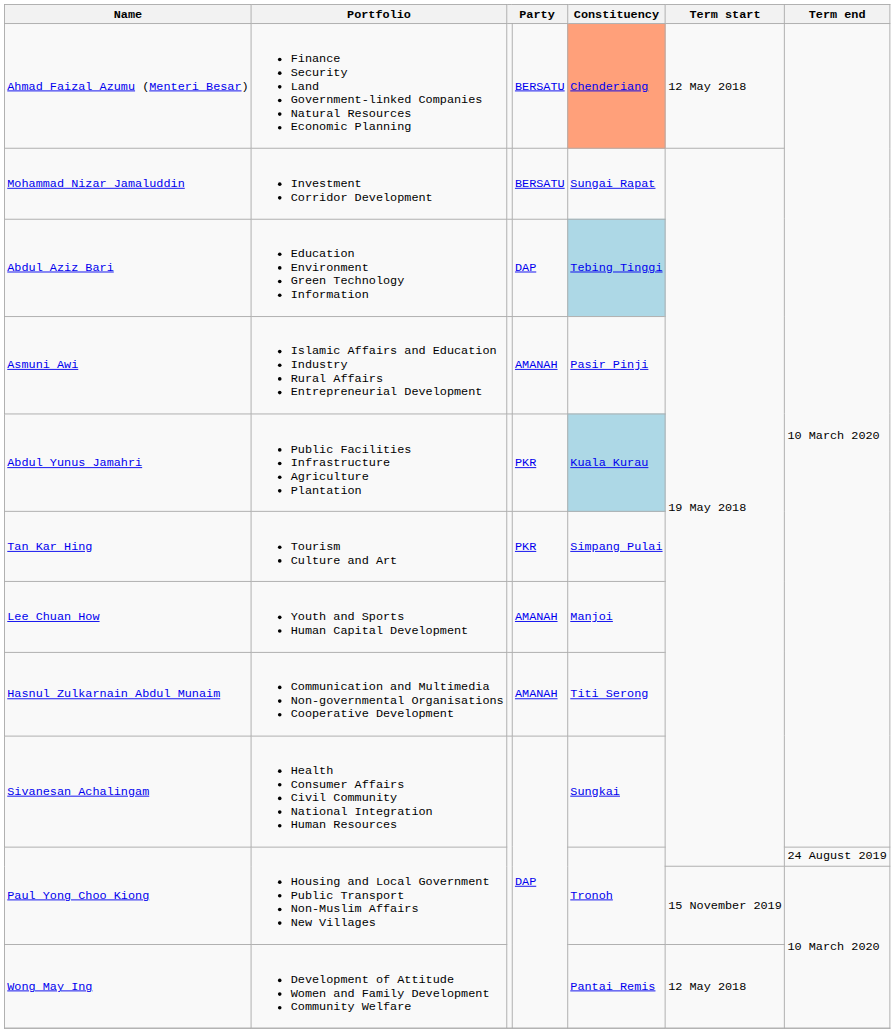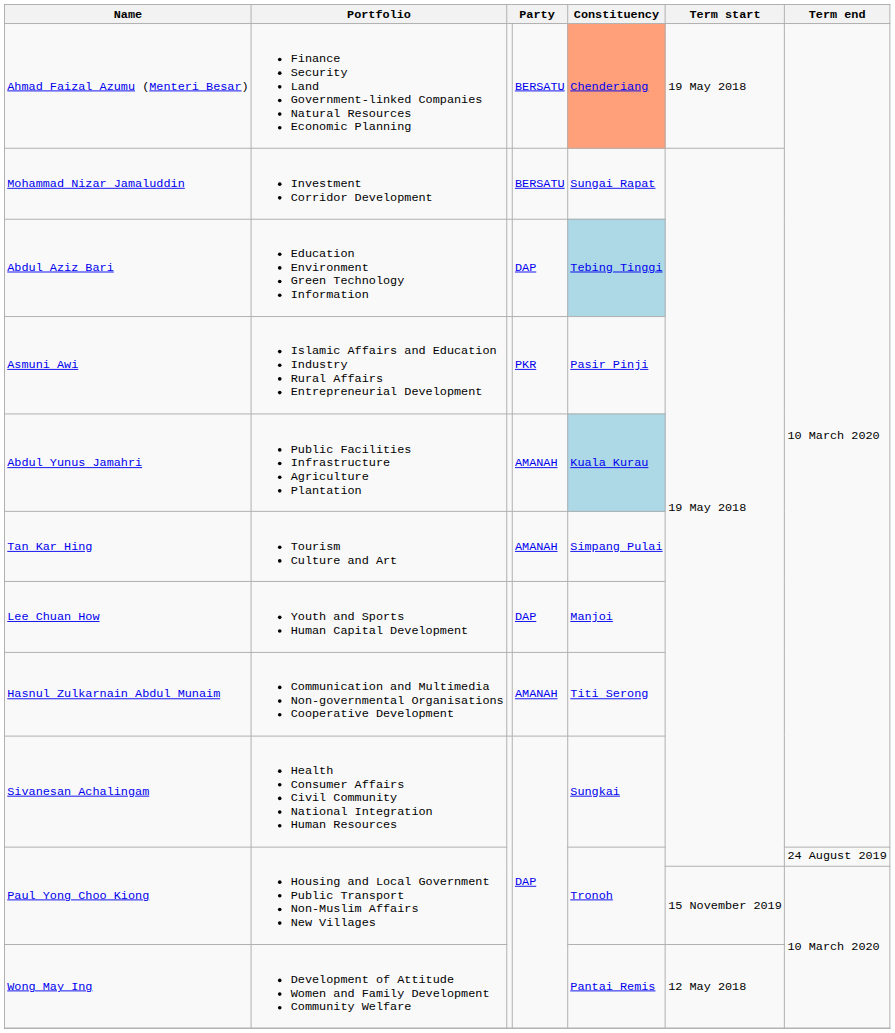Ahmad Faizal Azumu (Menteri Besar) | Term start: 12 May 2018 -> 19 May 2018
Asmuni Awi | column 4: AMANAH -> PKR
Abdul Yunus Jamahri | column 4: PKR -> AMANAH
Tan Kar Hing | column 4: PKR -> AMANAH
Lee Chuan How | column 4: AMANAH -> DAP
